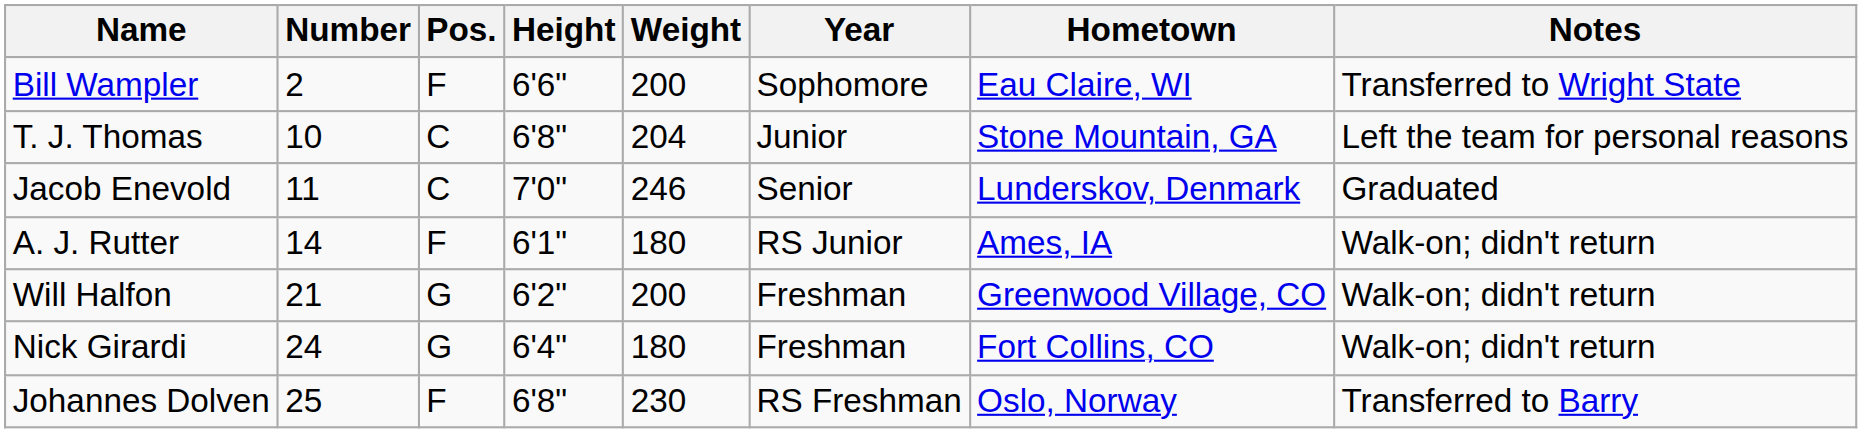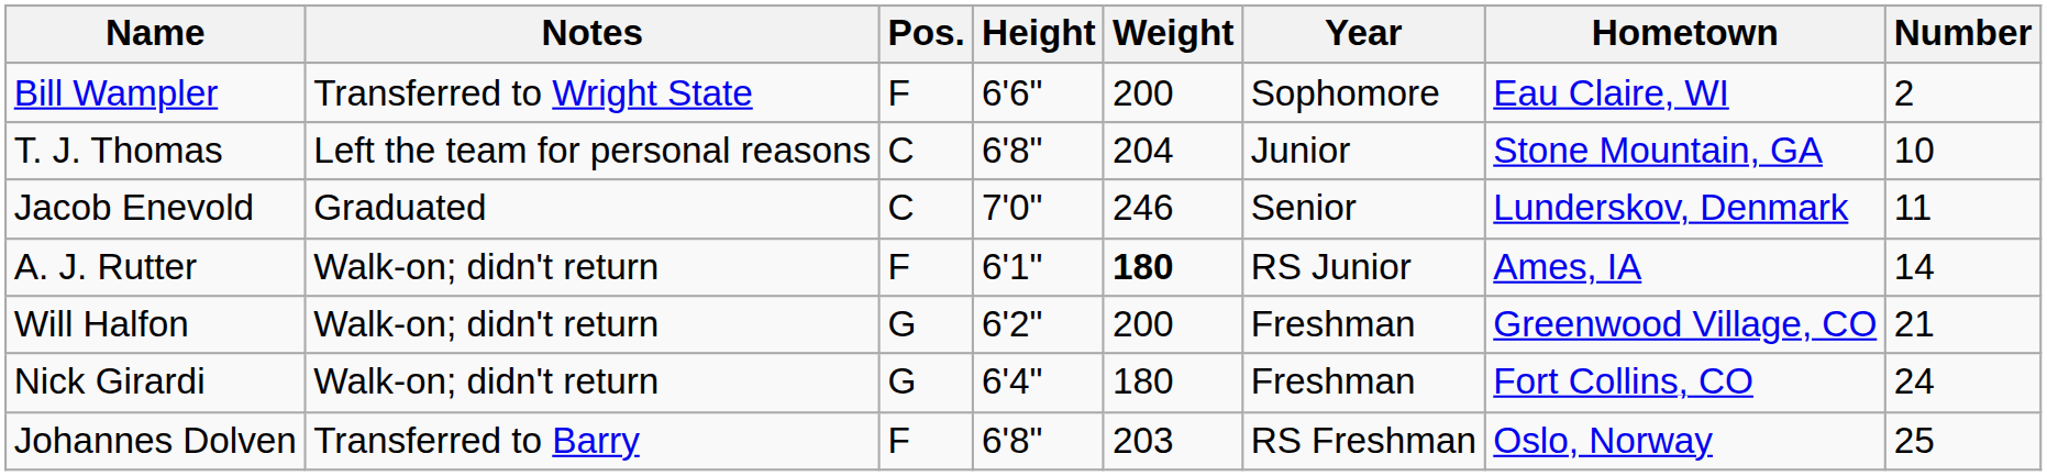columns swapped: Number <-> Notes
A. J. Rutter | Weight: normal -> bold
Johannes Dolven | Weight: 230 -> 203
